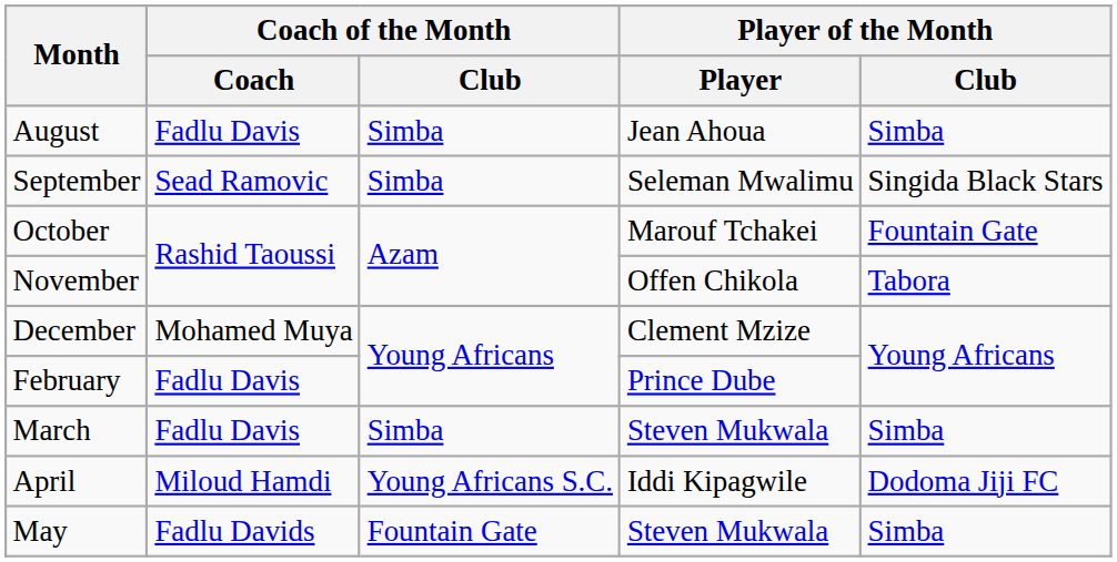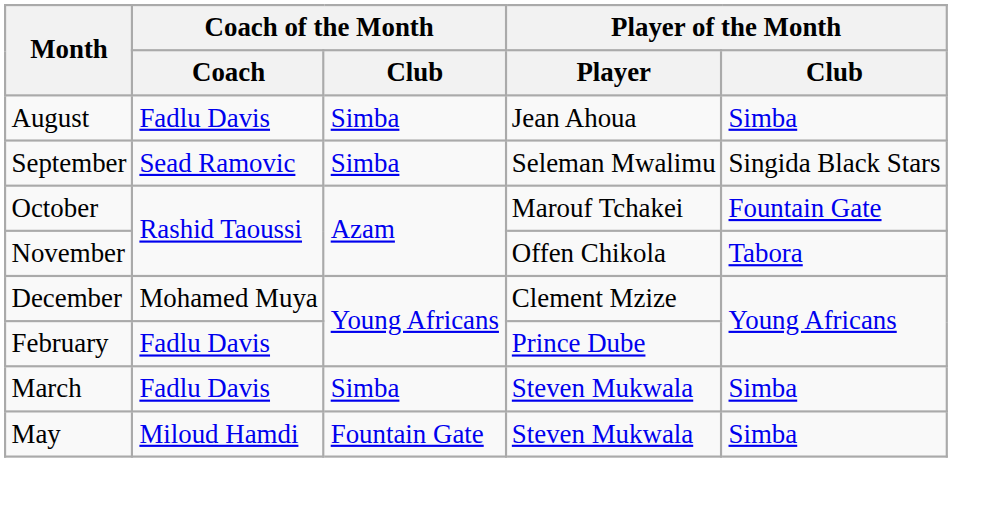- row: April | Miloud Hamdi | Young Africans S.C. | Iddi Kipagwile | Dodoma Jiji FC
May | Coach of the Month / Coach: Fadlu Davids -> Miloud Hamdi
